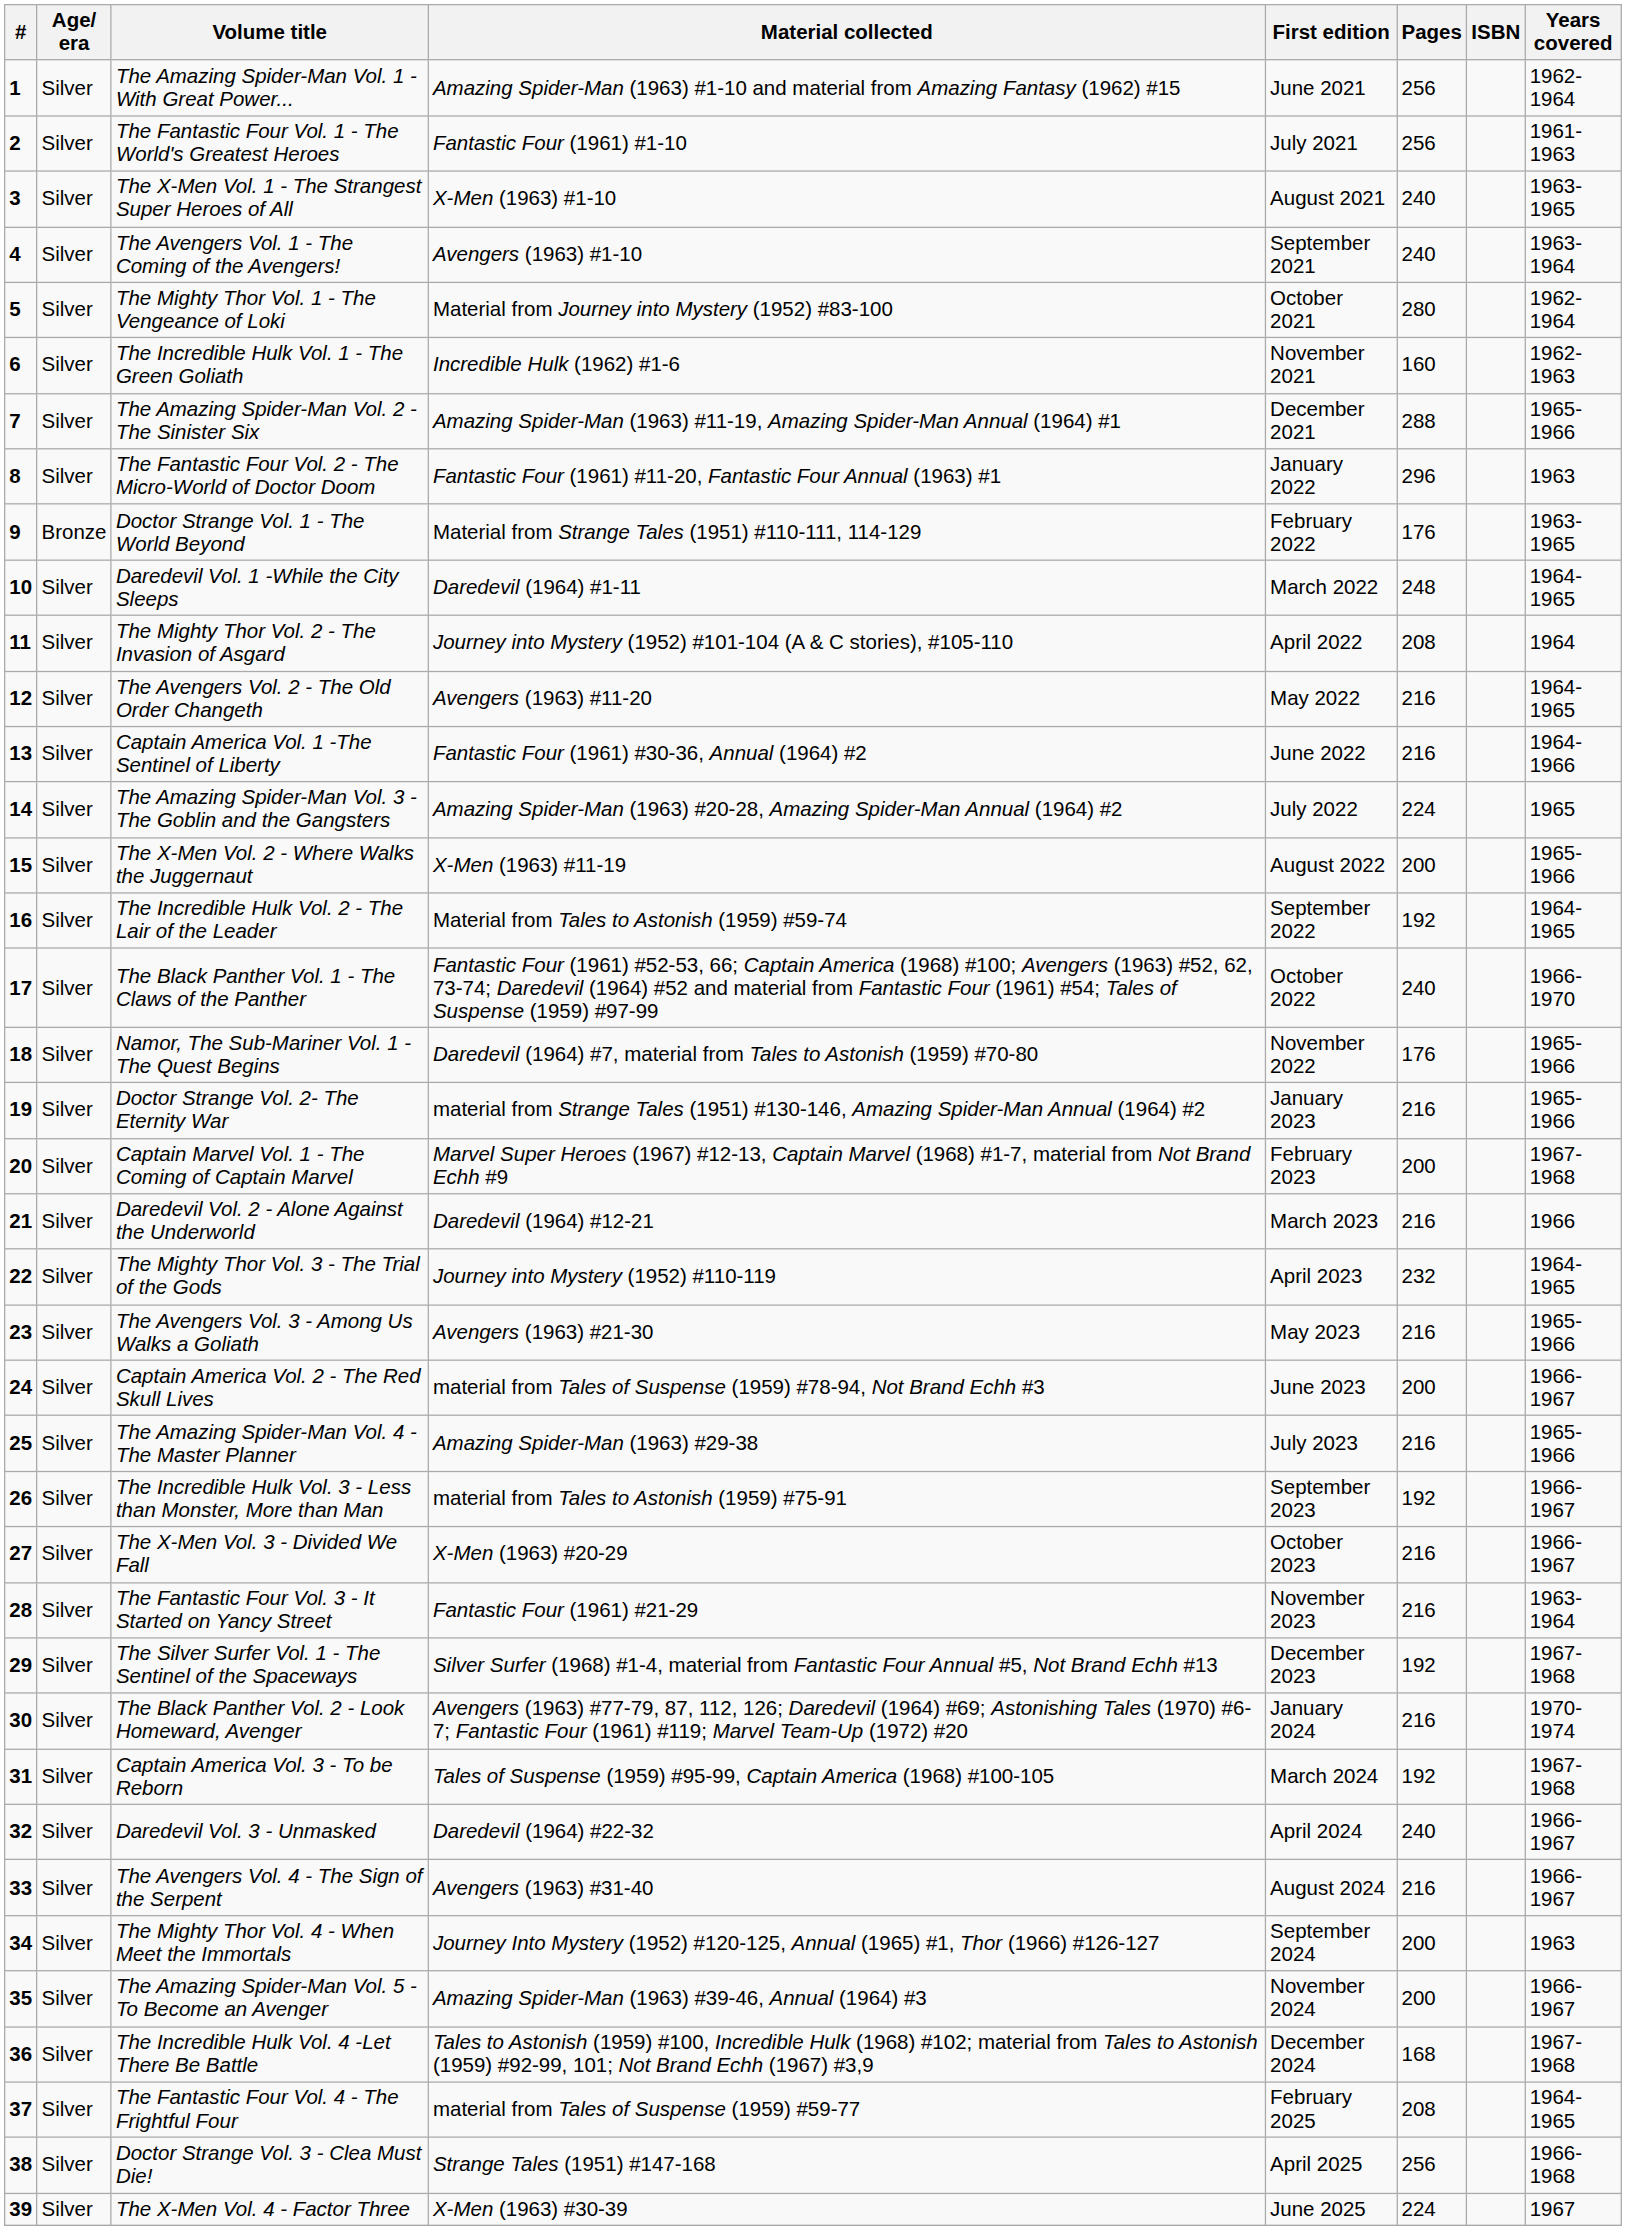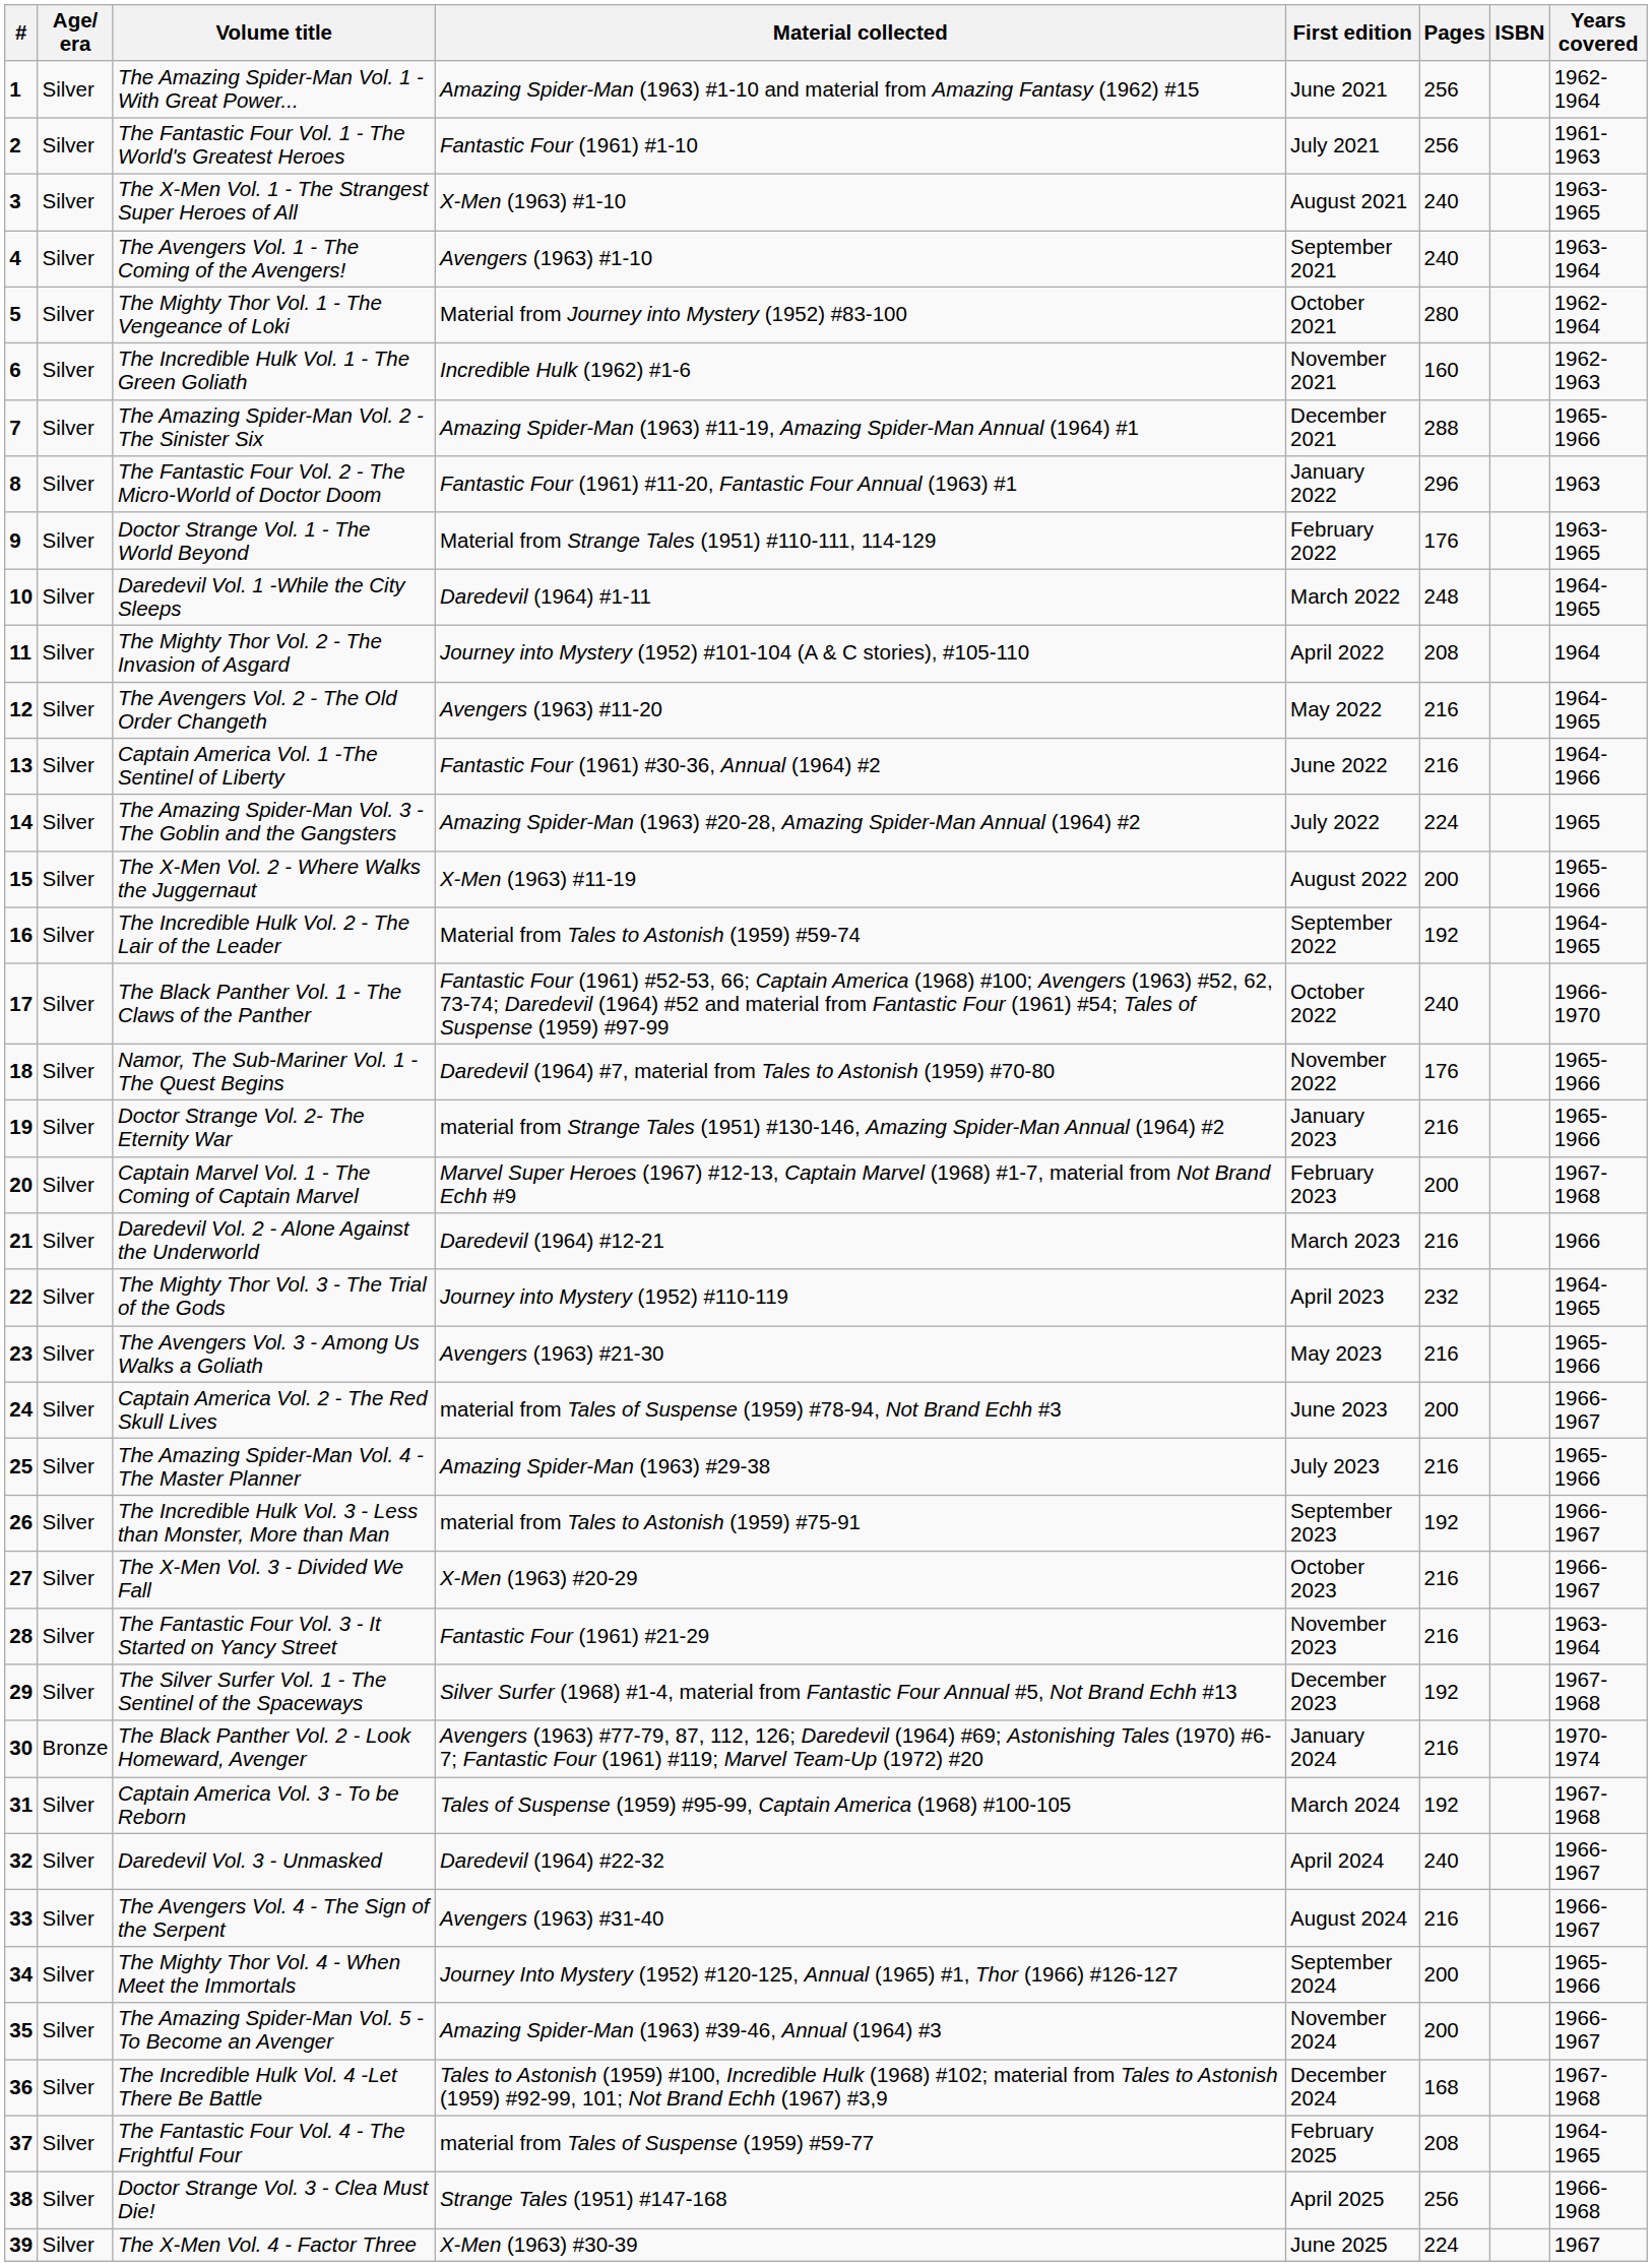Doctor Strange Vol. 1 - The World Beyond | Age/ era: Bronze -> Silver
The Black Panther Vol. 2 - Look Homeward, Avenger | Age/ era: Silver -> Bronze
The Mighty Thor Vol. 4 - When Meet the Immortals | Years covered: 1963 -> 1965-1966
